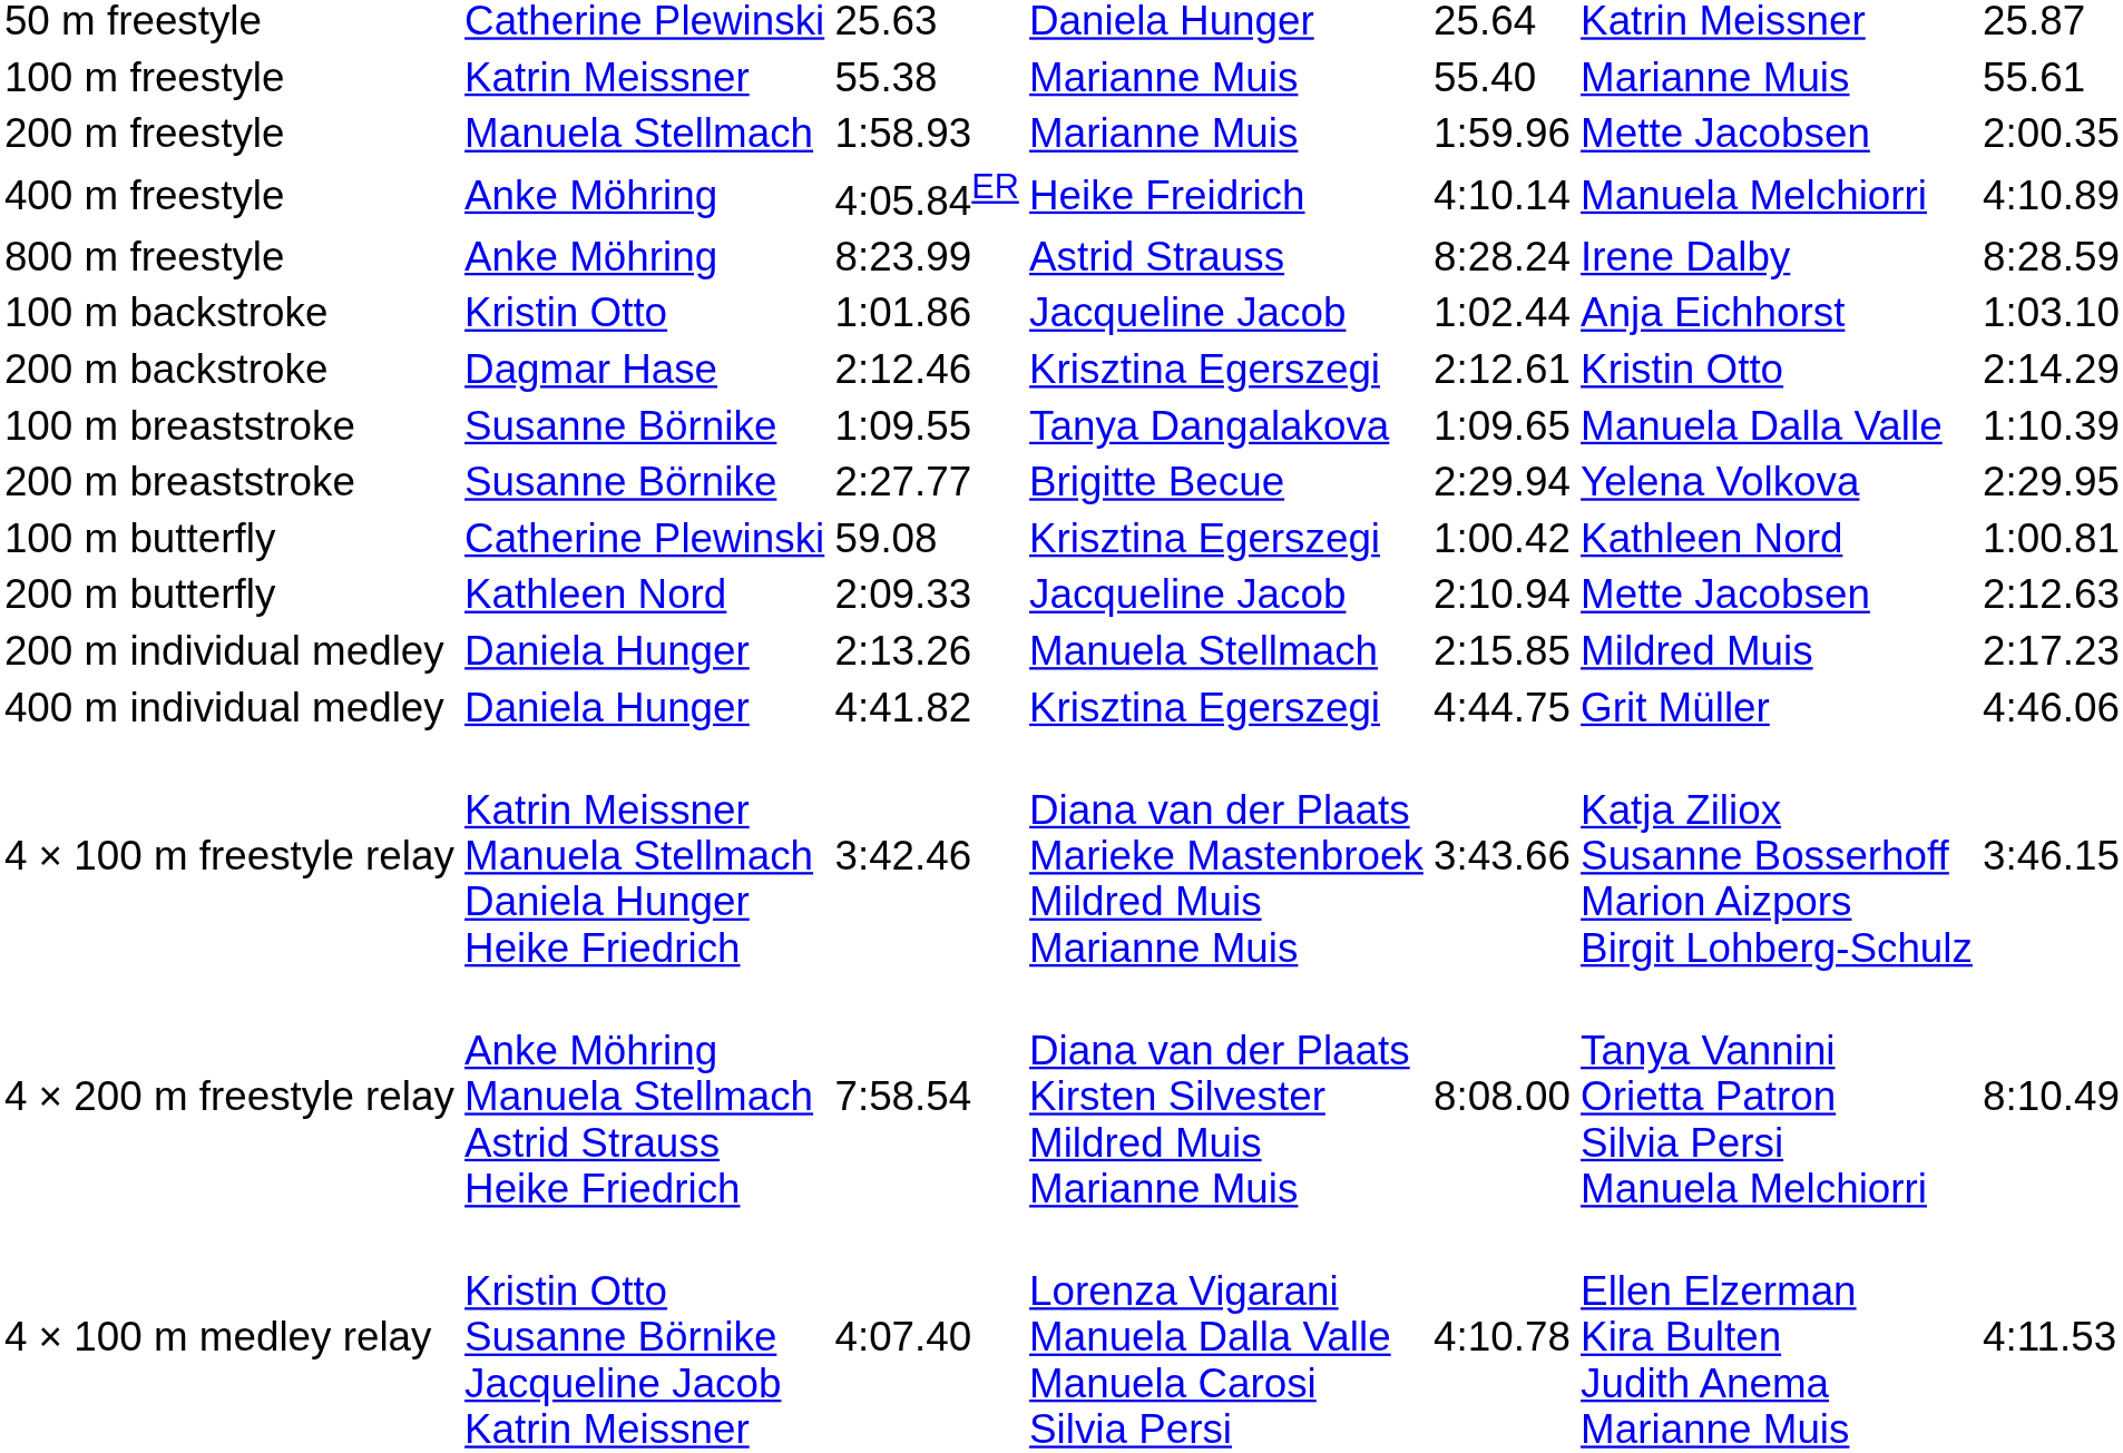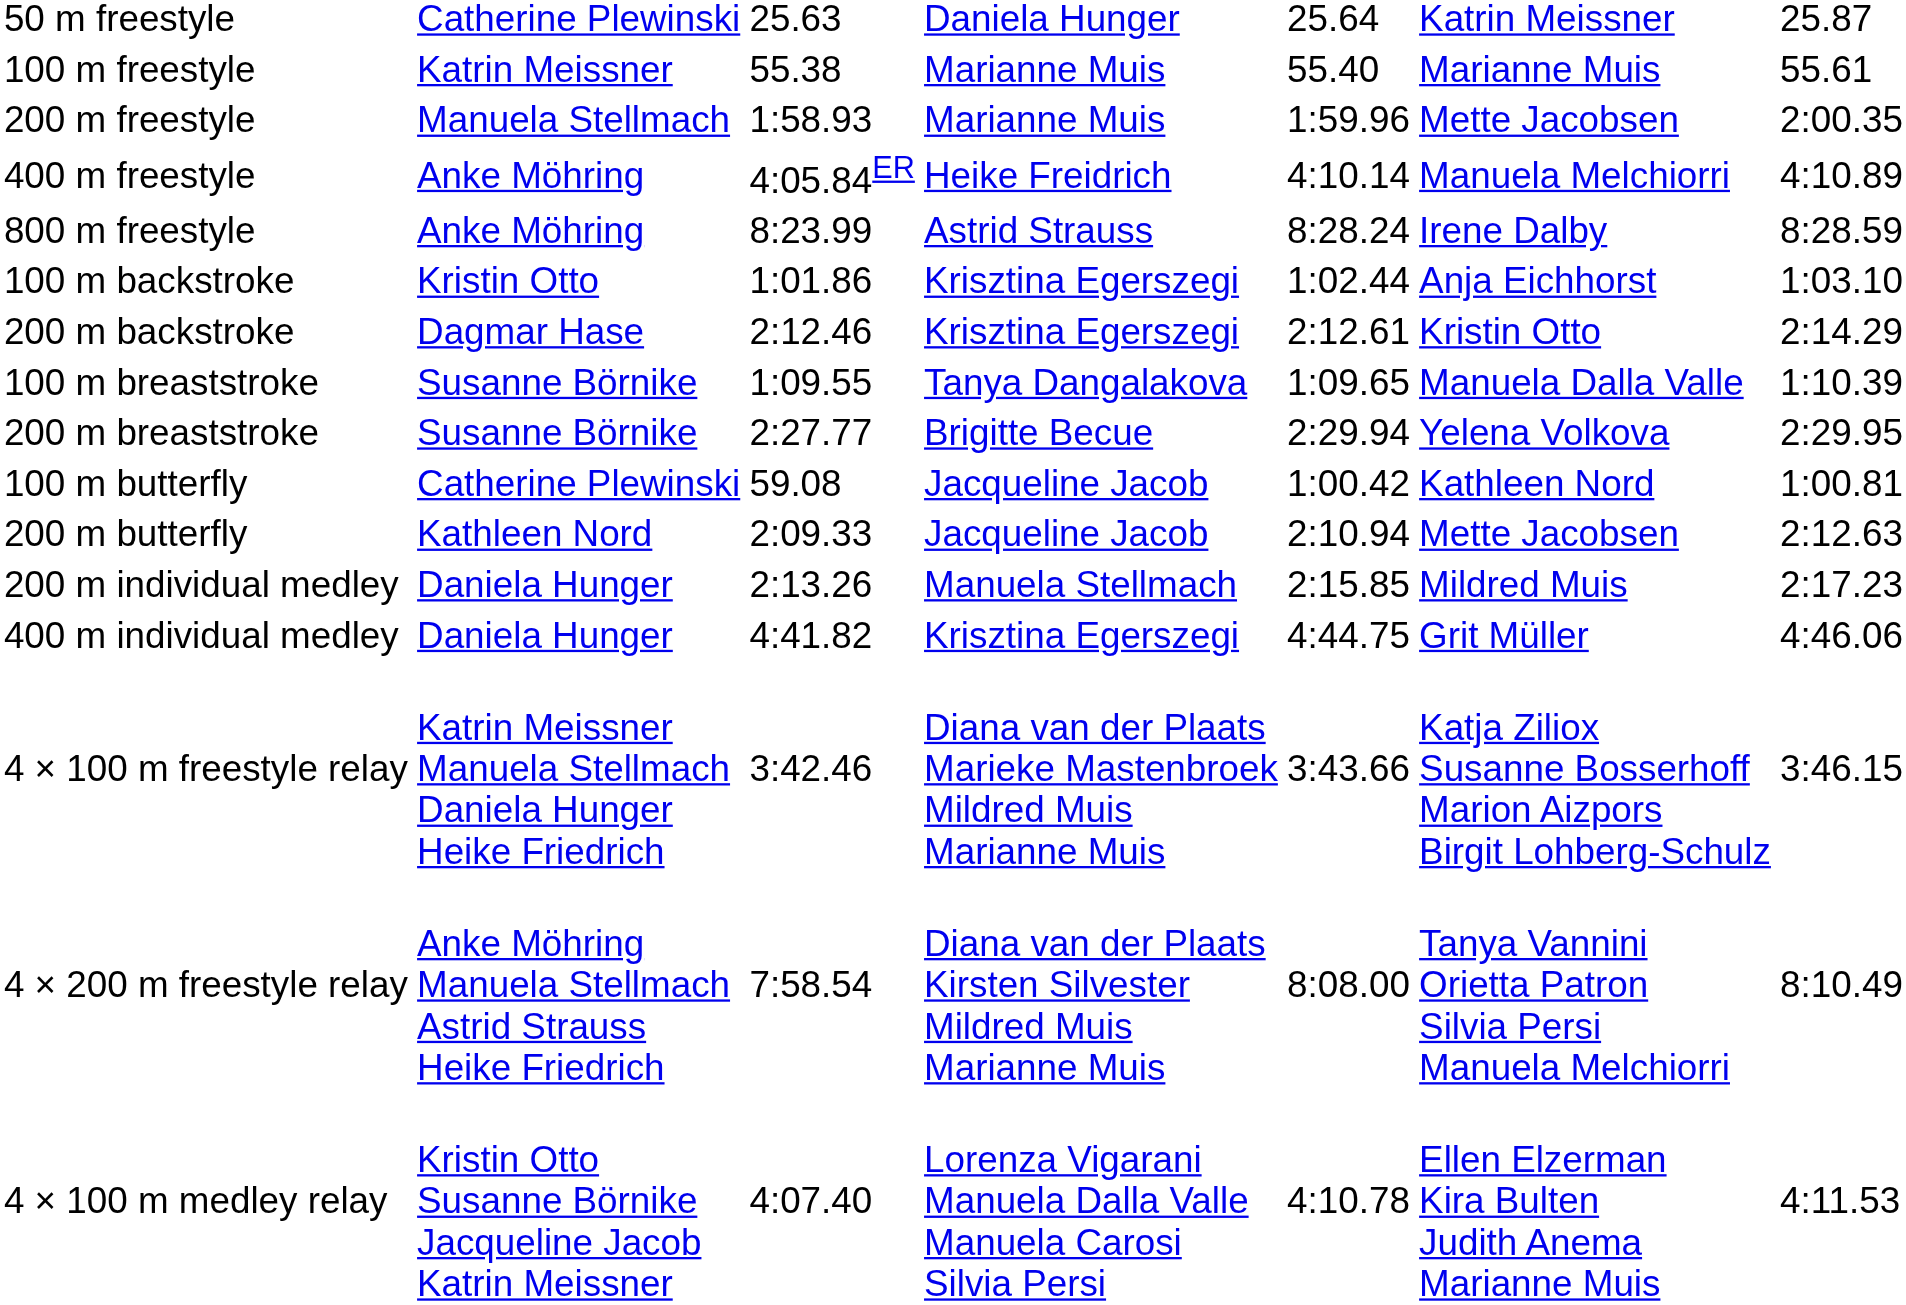100 m backstroke | column 4: Jacqueline Jacob -> Krisztina Egerszegi
100 m butterfly | column 4: Krisztina Egerszegi -> Jacqueline Jacob
